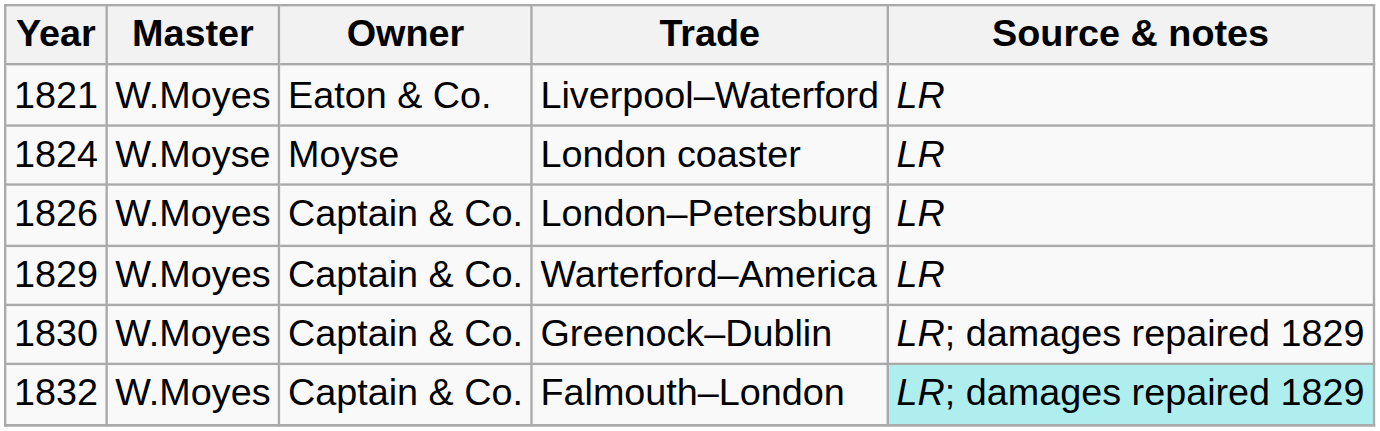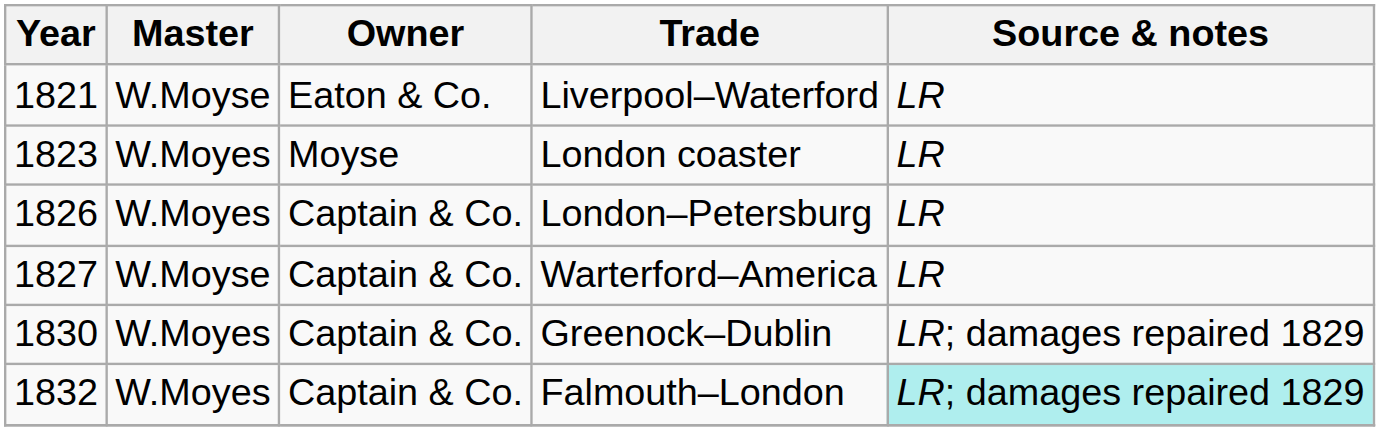Liverpool–Waterford | Master: W.Moyes -> W.Moyse
London coaster | Year: 1824 -> 1823
London coaster | Master: W.Moyse -> W.Moyes
Warterford–America | Year: 1829 -> 1827
Warterford–America | Master: W.Moyes -> W.Moyse
